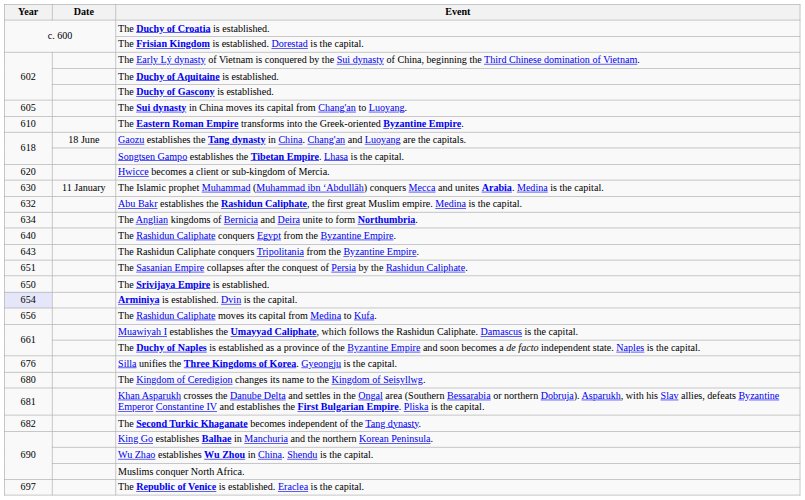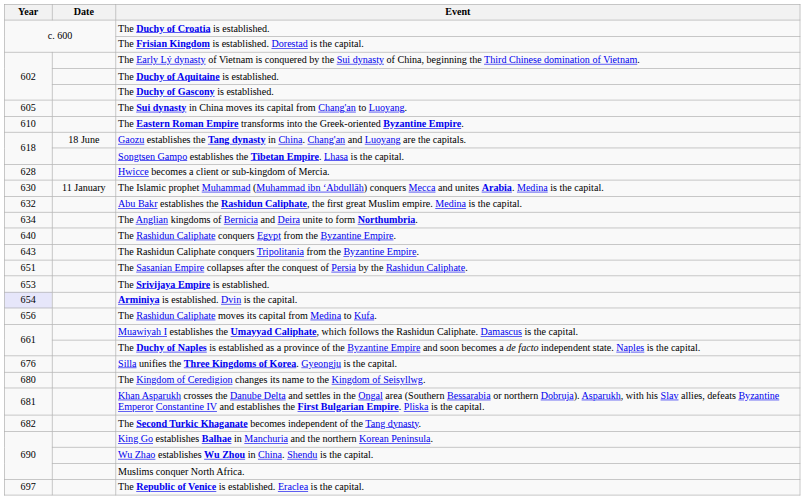Hwicce becomes a client or sub-kingdom of Mercia. | Year: 620 -> 628
The Srivijaya Empire is established. | Year: 650 -> 653
